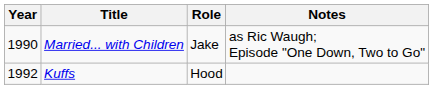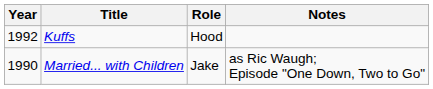rows swapped: Married... with Children <-> Kuffs
